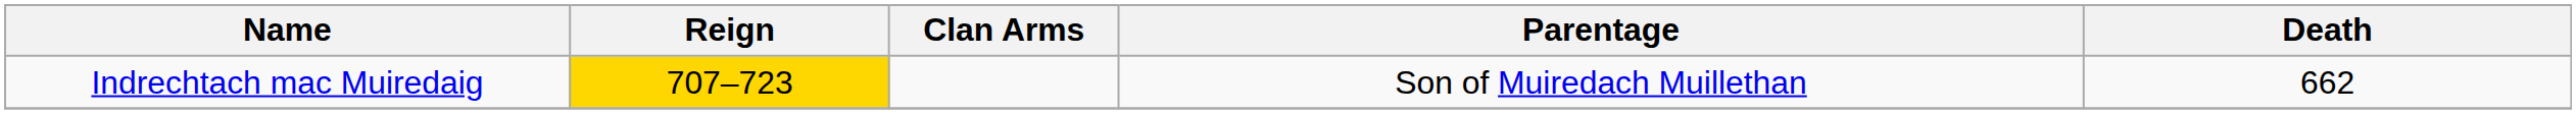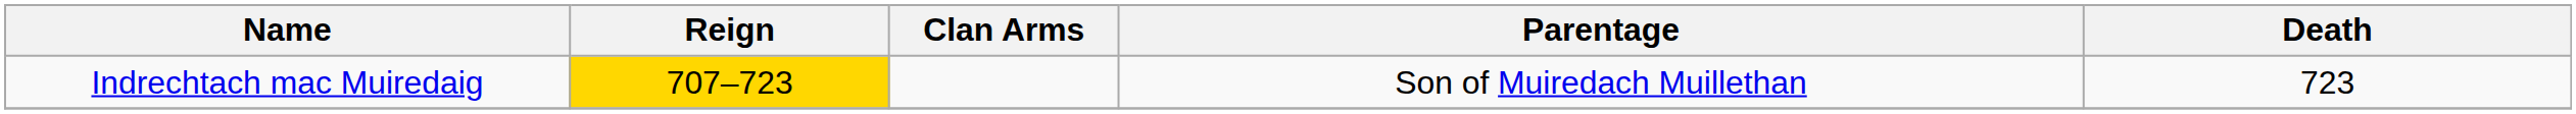Indrechtach mac Muiredaig | Death: 662 -> 723
